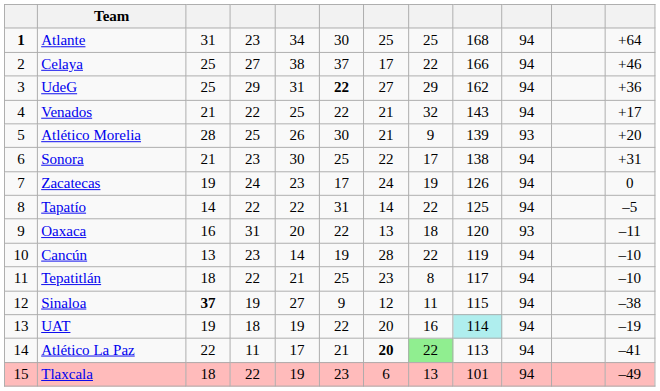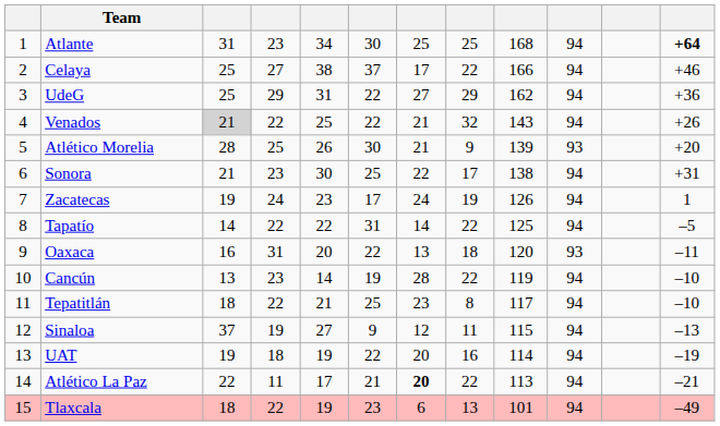Atlante | column 1: bold -> normal
Atlante | column 12: normal -> bold
UdeG | column 6: bold -> normal
Venados | column 3: no background -> lightgrey background
Venados | column 12: +17 -> +26
Zacatecas | column 12: 0 -> 1
Sinaloa | column 3: bold -> normal
Sinaloa | column 12: –38 -> –13
UAT | column 9: paleturquoise background -> no background
Atlético La Paz | column 8: lightgreen background -> no background
Atlético La Paz | column 12: –41 -> –21
